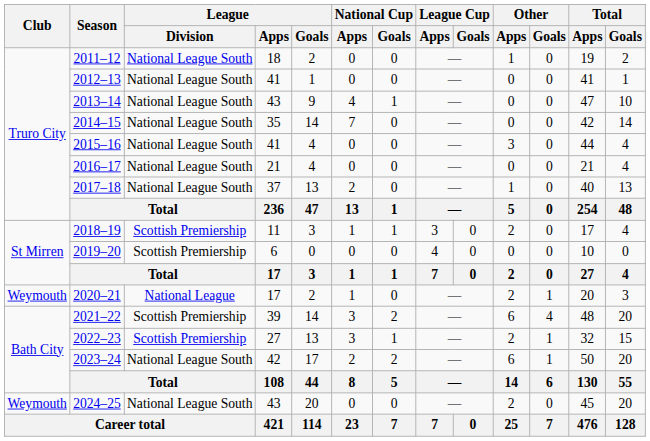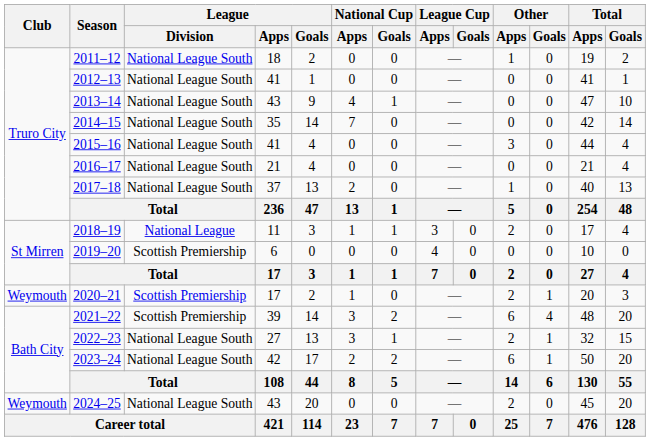2018–19 | League / Division: Scottish Premiership -> National League
2020–21 | League / Division: National League -> Scottish Premiership
2022–23 | League / Division: Scottish Premiership -> National League South
